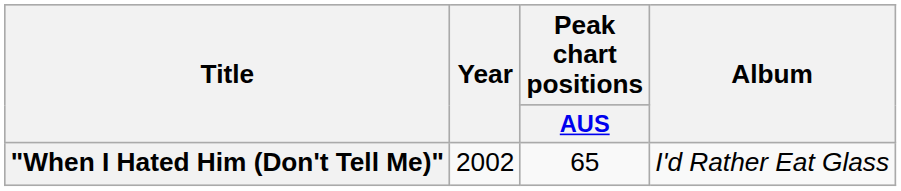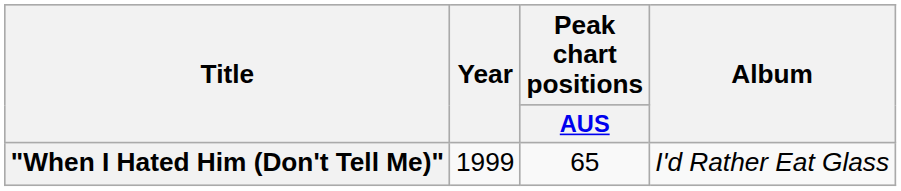"When I Hated Him (Don't Tell Me)" | Year: 2002 -> 1999
